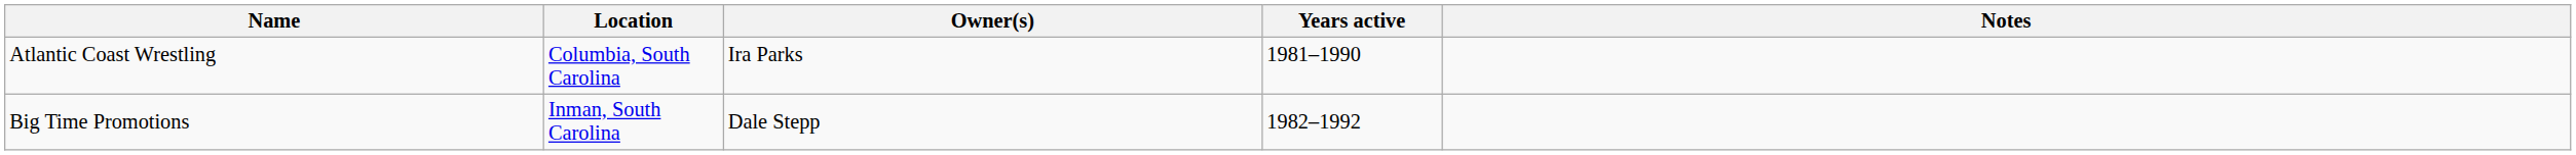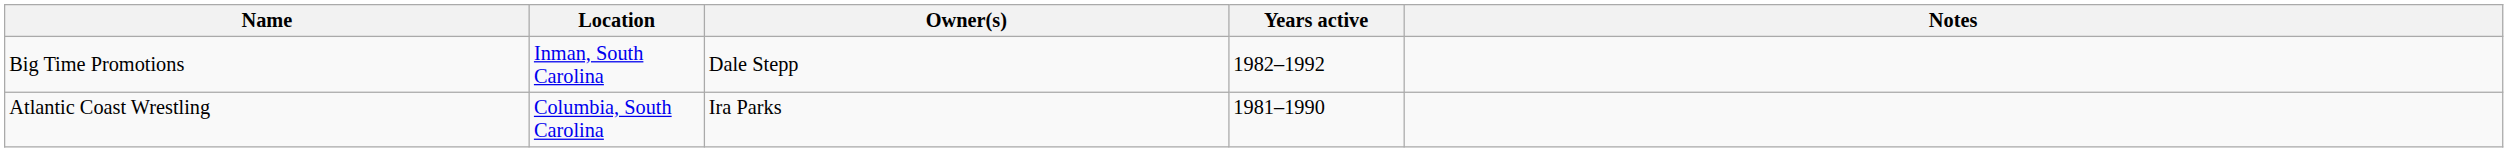rows swapped: Atlantic Coast Wrestling <-> Big Time Promotions
